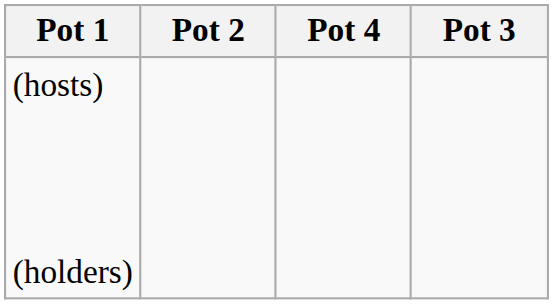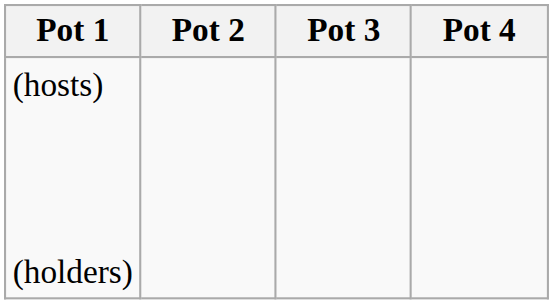columns swapped: Pot 3 <-> Pot 4
